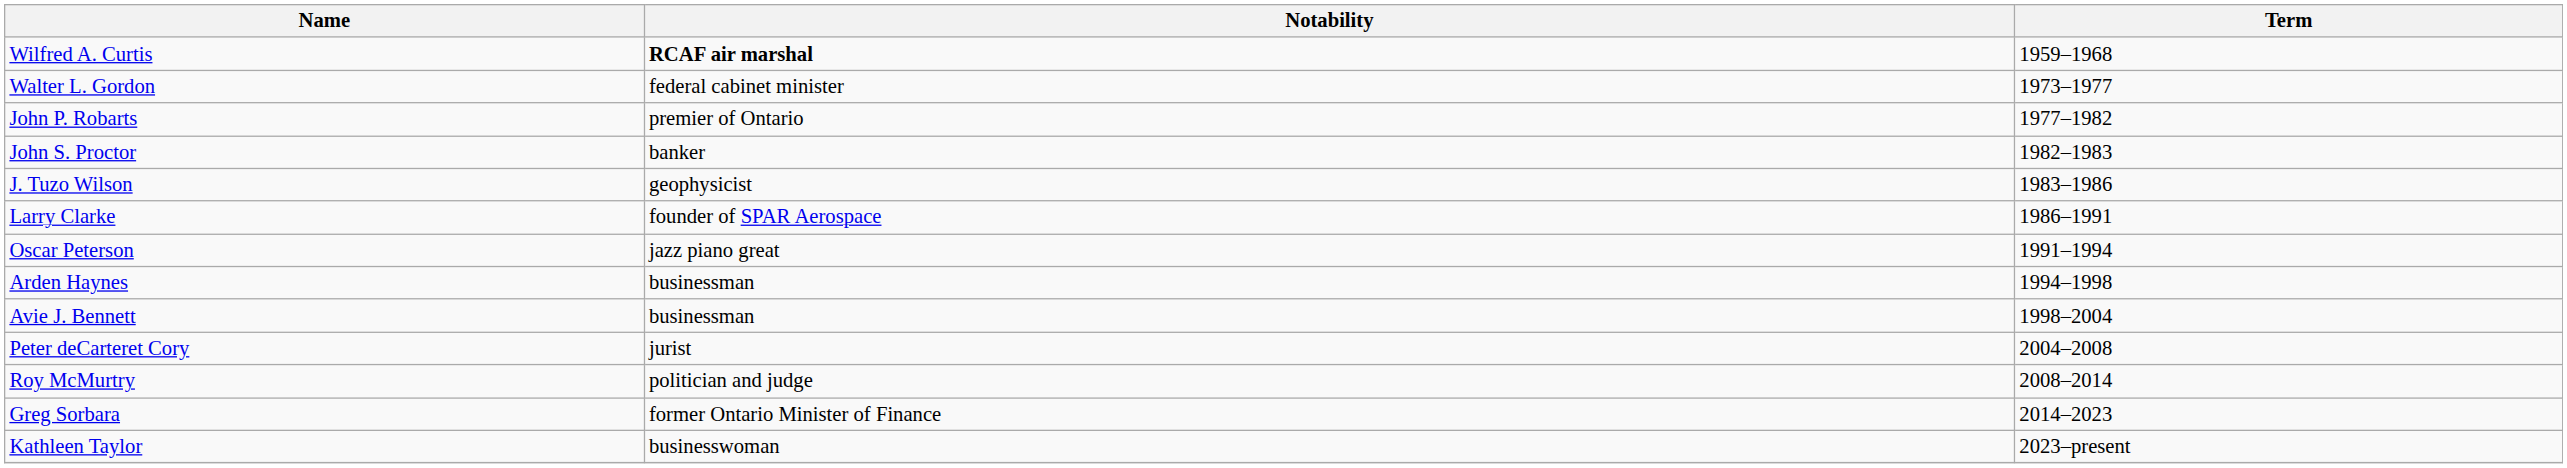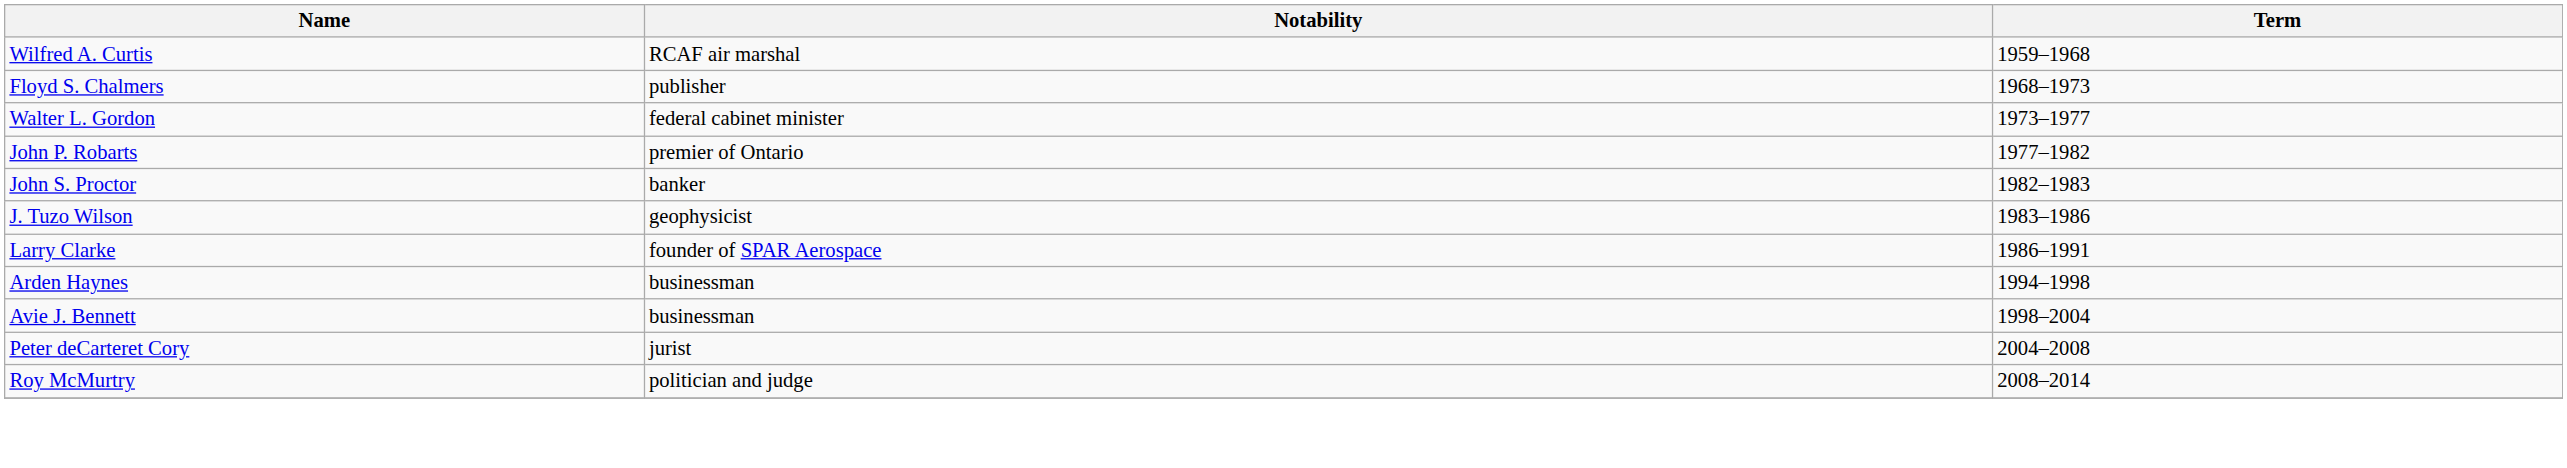Wilfred A. Curtis | Notability: bold -> normal
+ row: Floyd S. Chalmers | publisher | 1968–1973
- row: Oscar Peterson | jazz piano great | 1991–1994
- row: Greg Sorbara | former Ontario Minister of Finance | 2014–2023
- row: Kathleen Taylor | businesswoman | 2023–present
